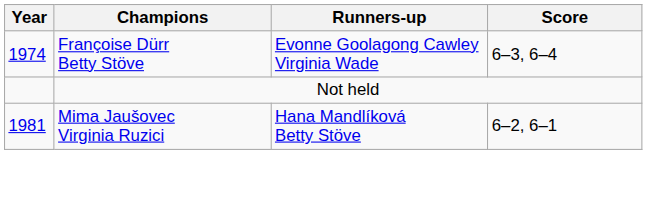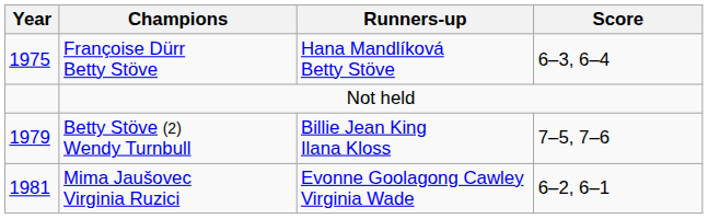Françoise Dürr Betty Stöve | Year: 1974 -> 1975
Françoise Dürr Betty Stöve | Runners-up: Evonne Goolagong Cawley Virginia Wade -> Hana Mandlíková Betty Stöve
+ row: 1979 | Betty Stöve (2) Wendy Turnbull | Billie Jean King Ilana Kloss | 7–5, 7–6
Mima Jaušovec Virginia Ruzici | Runners-up: Hana Mandlíková Betty Stöve -> Evonne Goolagong Cawley Virginia Wade
